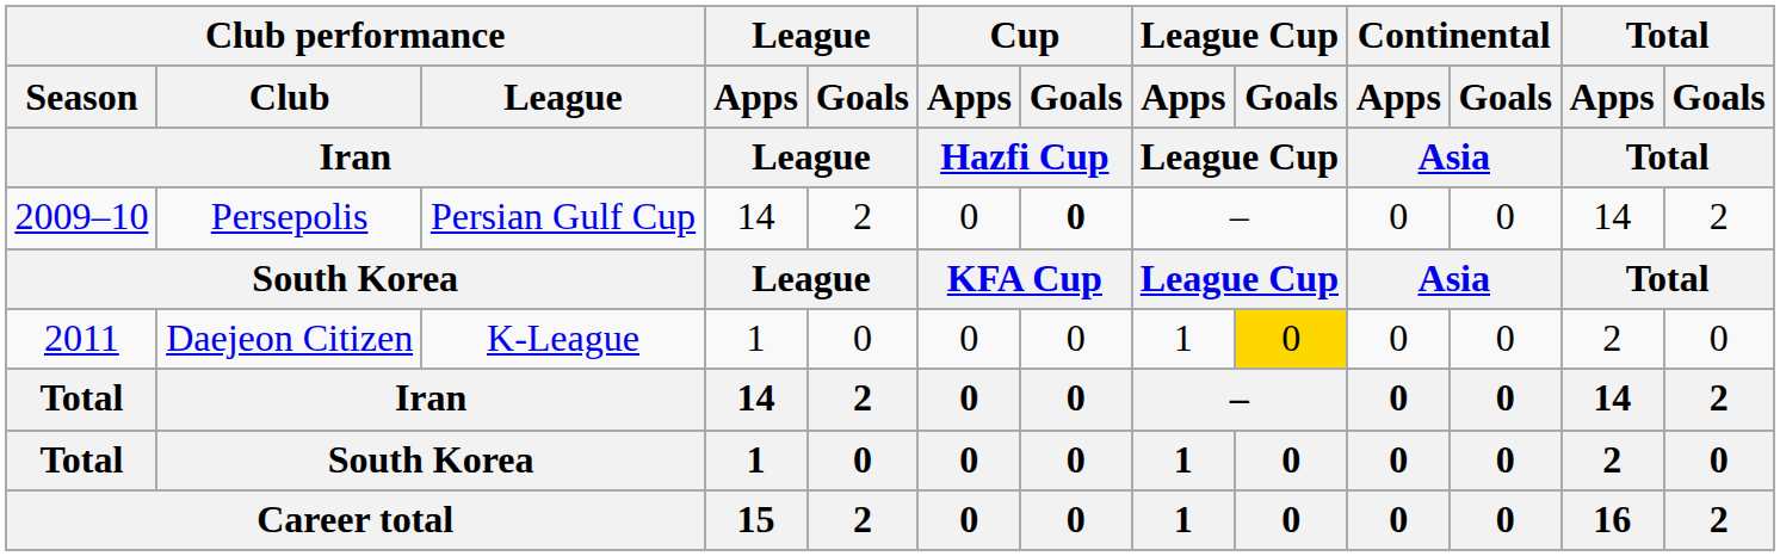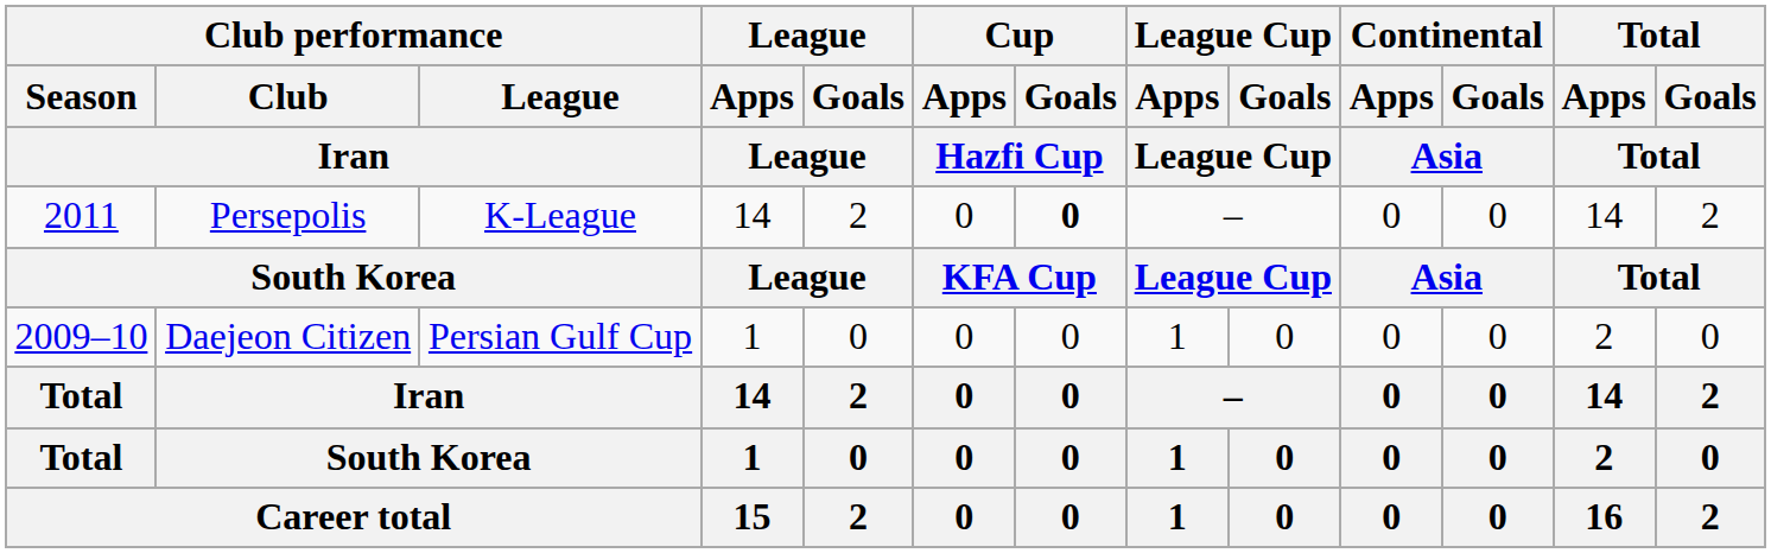Persepolis | Club performance / Season: 2009–10 -> 2011
Persepolis | Club performance / League: Persian Gulf Cup -> K-League
Daejeon Citizen | Club performance / Season: 2011 -> 2009–10
Daejeon Citizen | Club performance / League: K-League -> Persian Gulf Cup
Daejeon Citizen | League Cup / Goals: gold background -> no background
